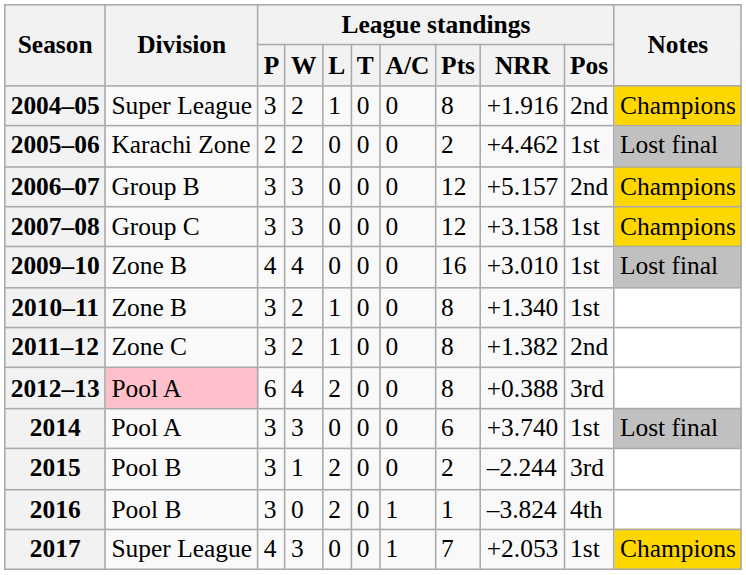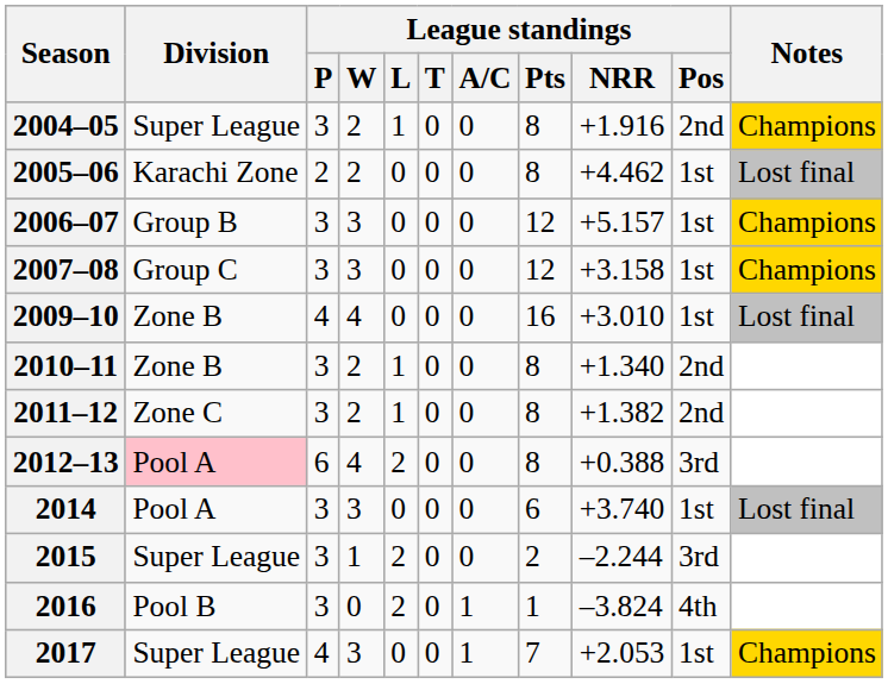2005–06 | League standings / Pts: 2 -> 8
2006–07 | League standings / Pos: 2nd -> 1st
2010–11 | League standings / Pos: 1st -> 2nd
2015 | Division: Pool B -> Super League
